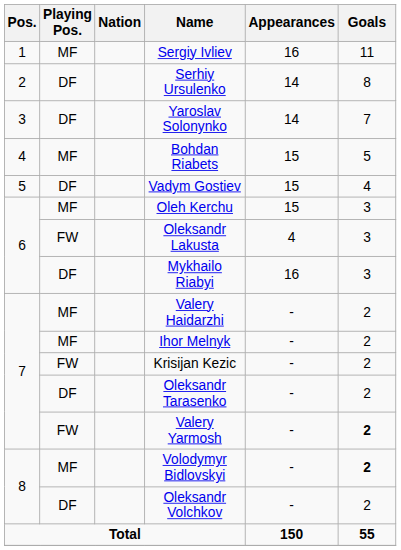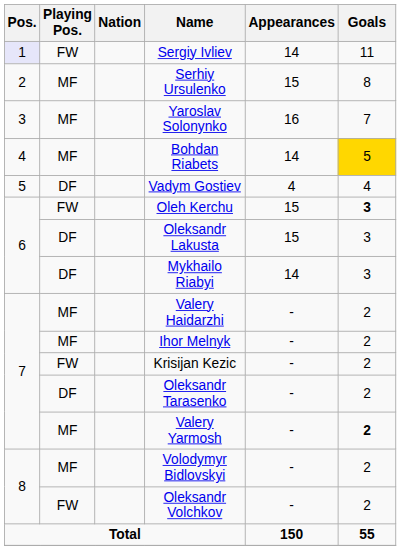Sergiy Ivliev | Pos.: no background -> lavender background
Sergiy Ivliev | Playing Pos.: MF -> FW
Sergiy Ivliev | Appearances: 16 -> 14
Serhiy Ursulenko | Playing Pos.: DF -> MF
Serhiy Ursulenko | Appearances: 14 -> 15
Yaroslav Solonynko | Playing Pos.: DF -> MF
Yaroslav Solonynko | Appearances: 14 -> 16
Bohdan Riabets | Appearances: 15 -> 14
Bohdan Riabets | Goals: no background -> gold background
Vadym Gostiev | Appearances: 15 -> 4
Oleh Kerchu | Playing Pos.: MF -> FW
Oleh Kerchu | Goals: normal -> bold
Oleksandr Lakusta | Playing Pos.: FW -> DF
Oleksandr Lakusta | Appearances: 4 -> 15
Mykhailo Riabyi | Appearances: 16 -> 14
Valery Yarmosh | Playing Pos.: FW -> MF
Volodymyr Bidlovskyi | Goals: bold -> normal
Oleksandr Volchkov | Playing Pos.: DF -> FW
